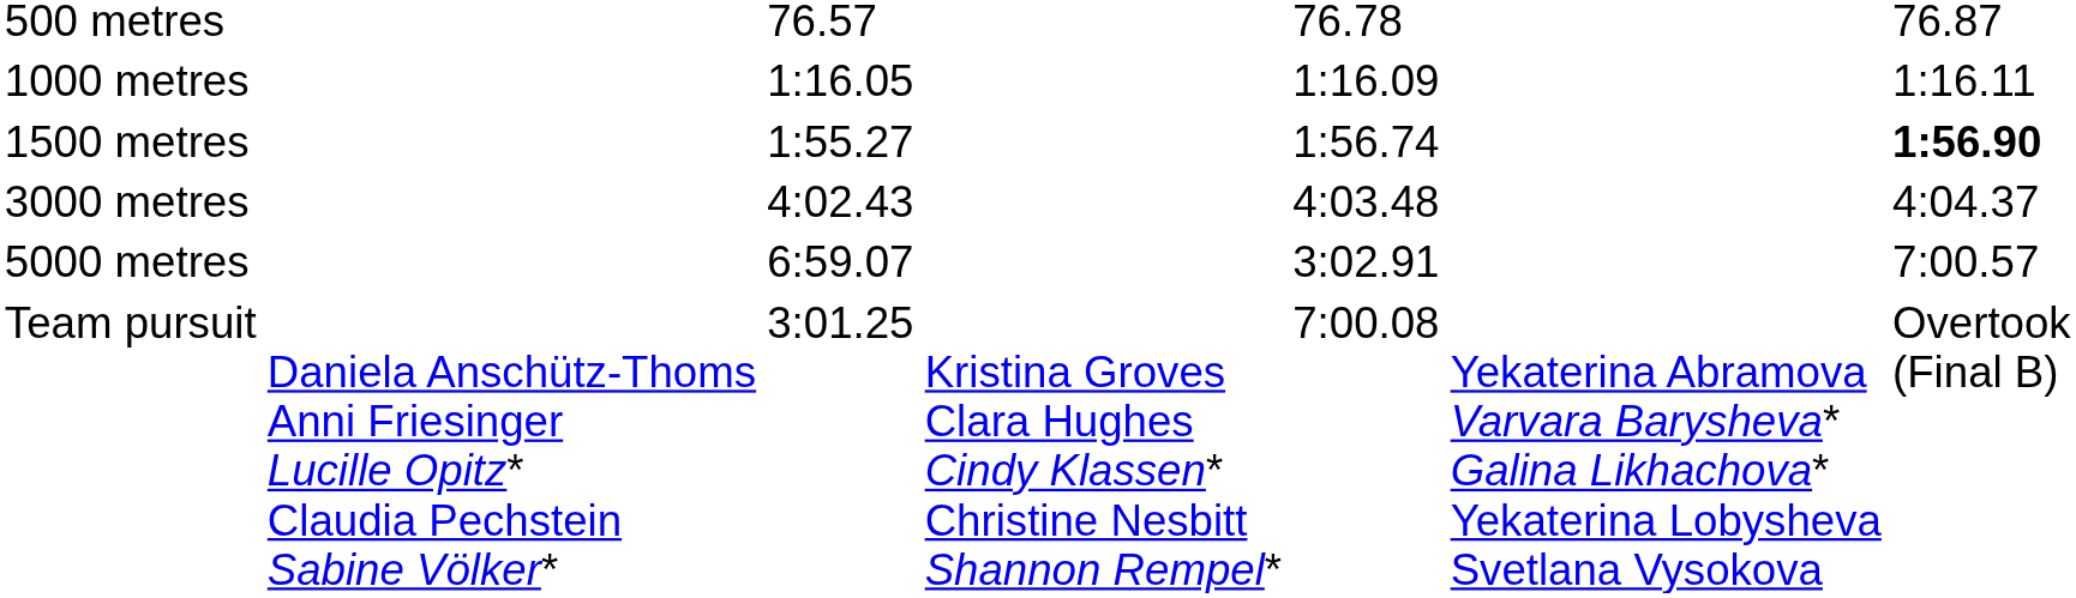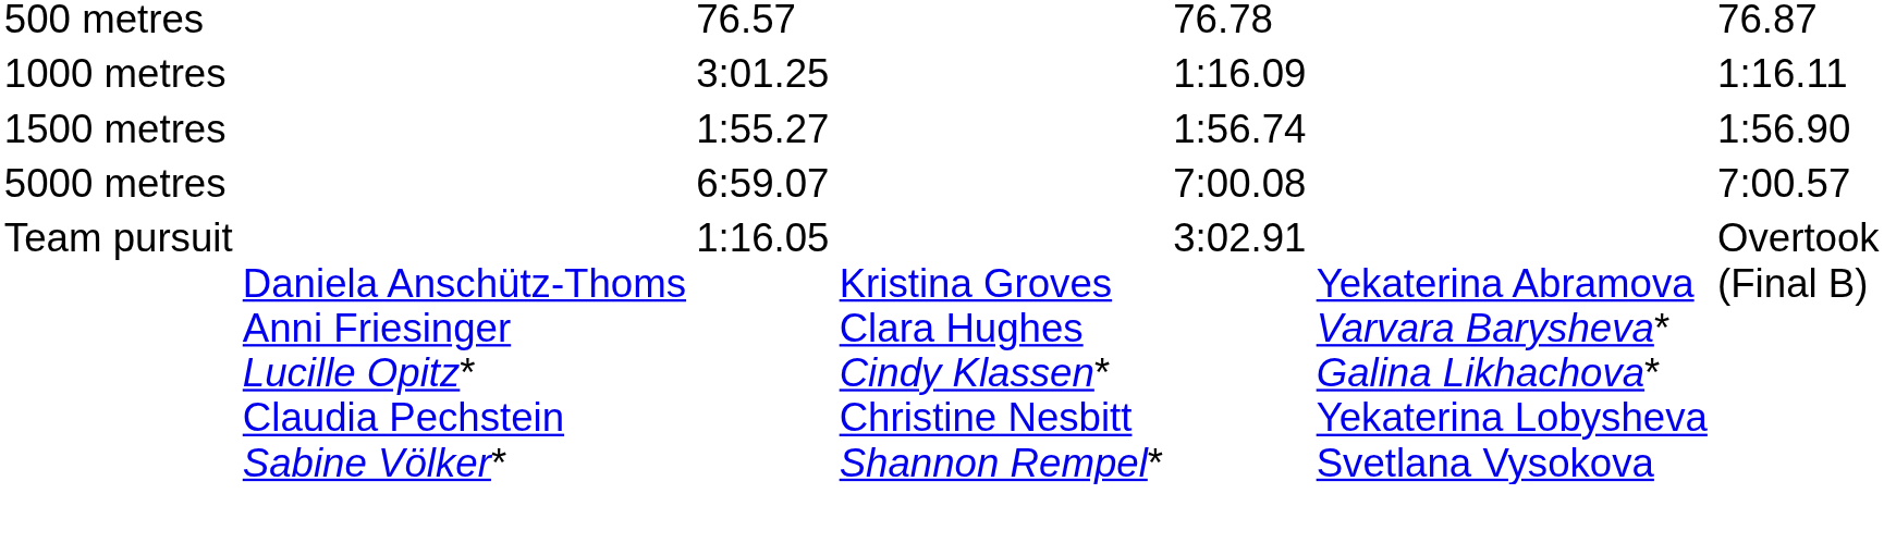1000 metres | column 3: 1:16.05 -> 3:01.25
1500 metres | column 7: bold -> normal
- row: 3000 metres | 4:02.43 | 4:03.48 | 4:04.37
5000 metres | column 5: 3:02.91 -> 7:00.08
Team pursuit | column 3: 3:01.25 -> 1:16.05
Team pursuit | column 5: 7:00.08 -> 3:02.91
